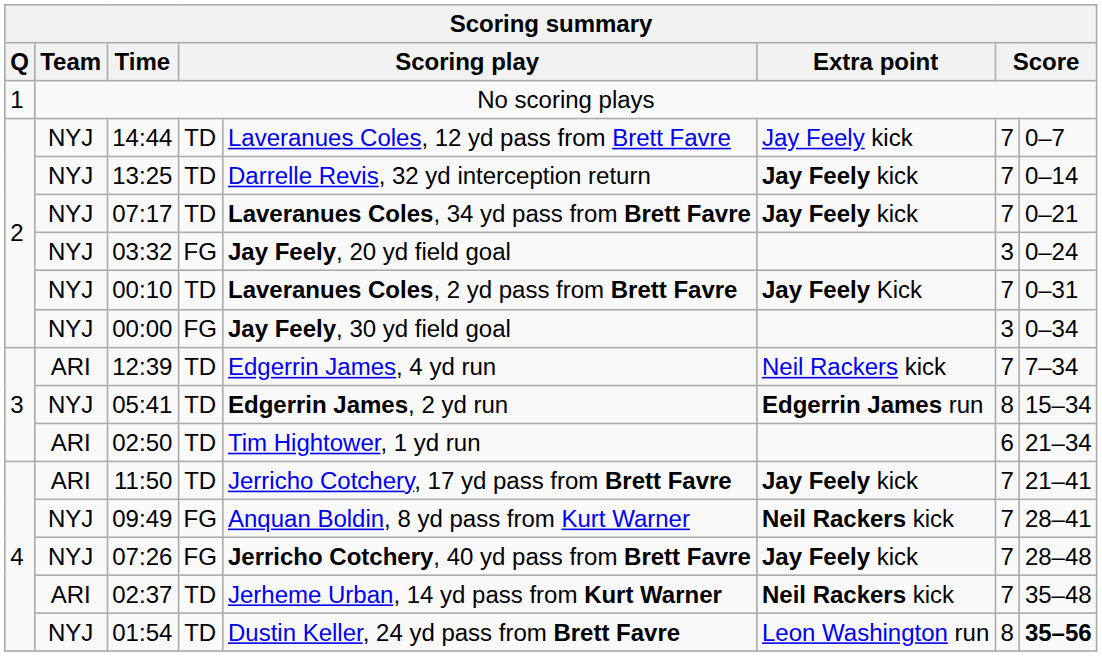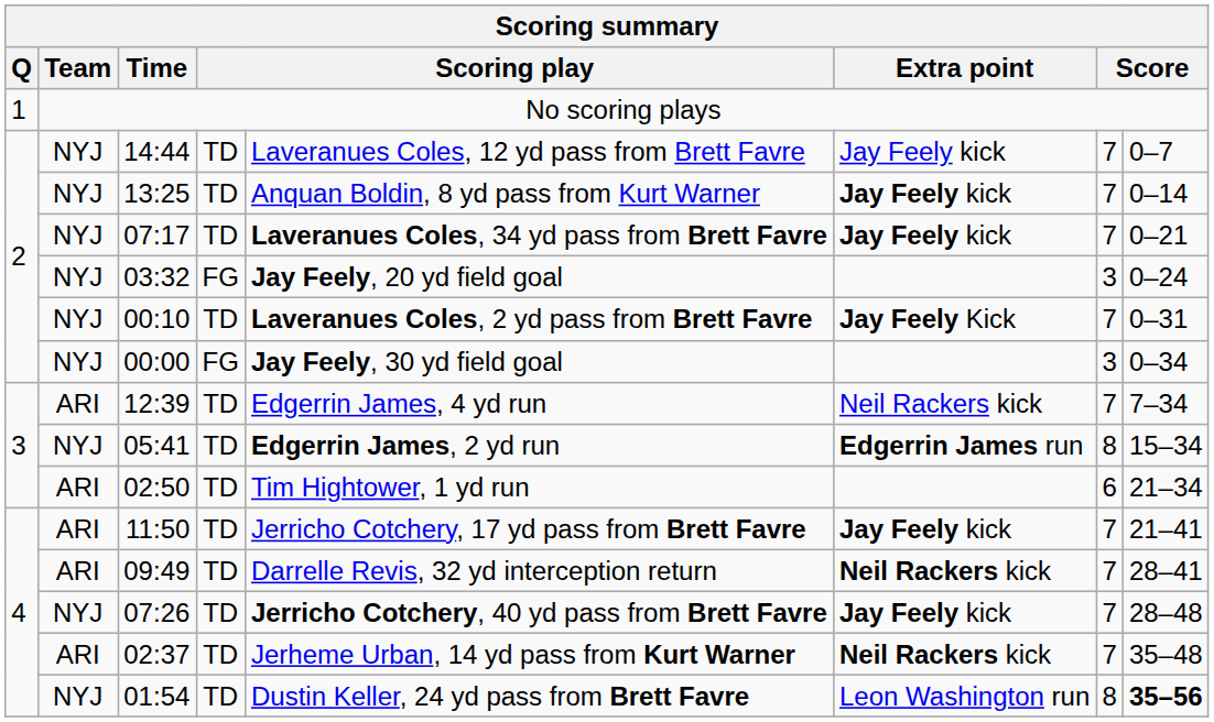13:25 | column 5: Darrelle Revis, 32 yd interception return -> Anquan Boldin, 8 yd pass from Kurt Warner
09:49 | Team: NYJ -> ARI
09:49 | column 4: FG -> TD
09:49 | column 5: Anquan Boldin, 8 yd pass from Kurt Warner -> Darrelle Revis, 32 yd interception return
07:26 | column 4: FG -> TD
